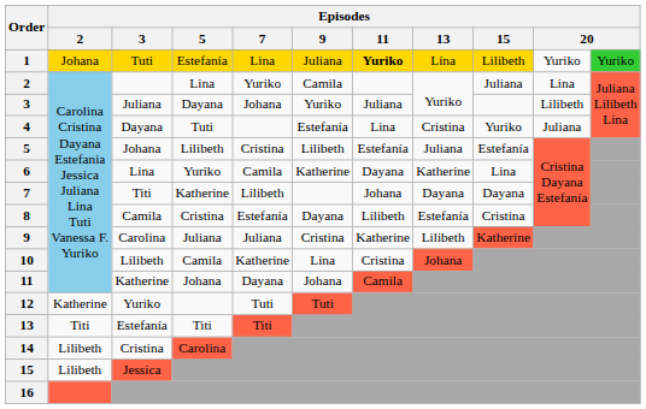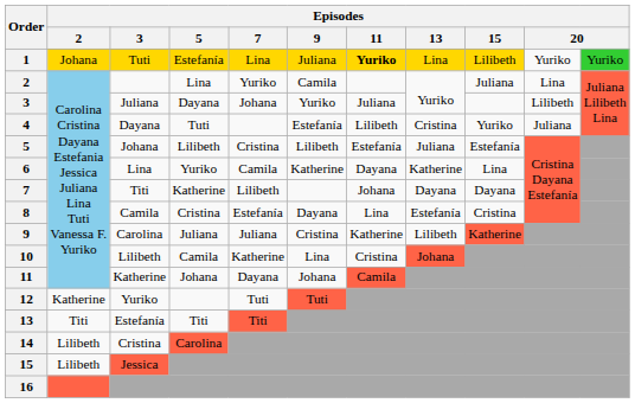4 | Episodes / 11: Lina -> Lilibeth
8 | Episodes / 11: Lilibeth -> Lina
